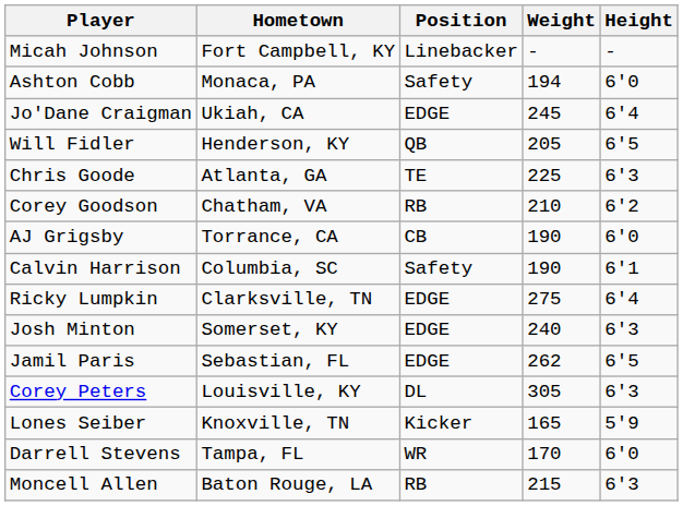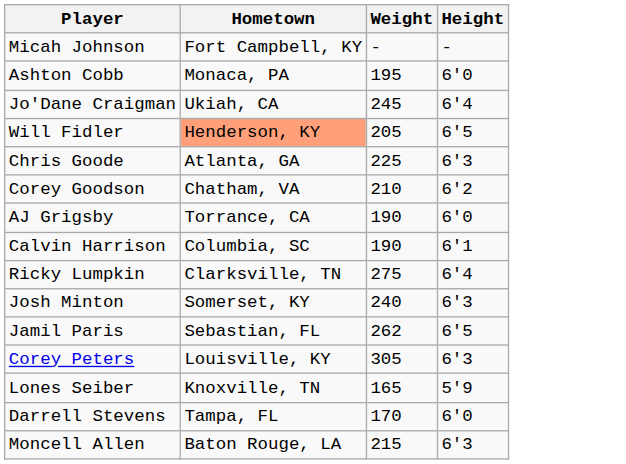- column: Position | Linebacker | Safety | EDGE | QB | TE | RB | CB | Safety | EDGE | EDGE | EDGE | DL | Kicker | WR | RB
Ashton Cobb | Weight: 194 -> 195
Will Fidler | Hometown: no background -> lightsalmon background
